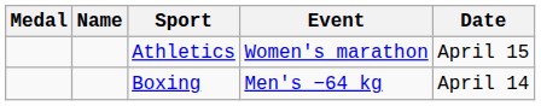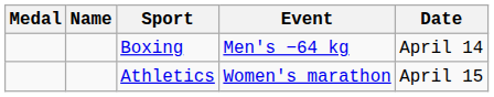rows swapped: Boxing <-> Athletics
